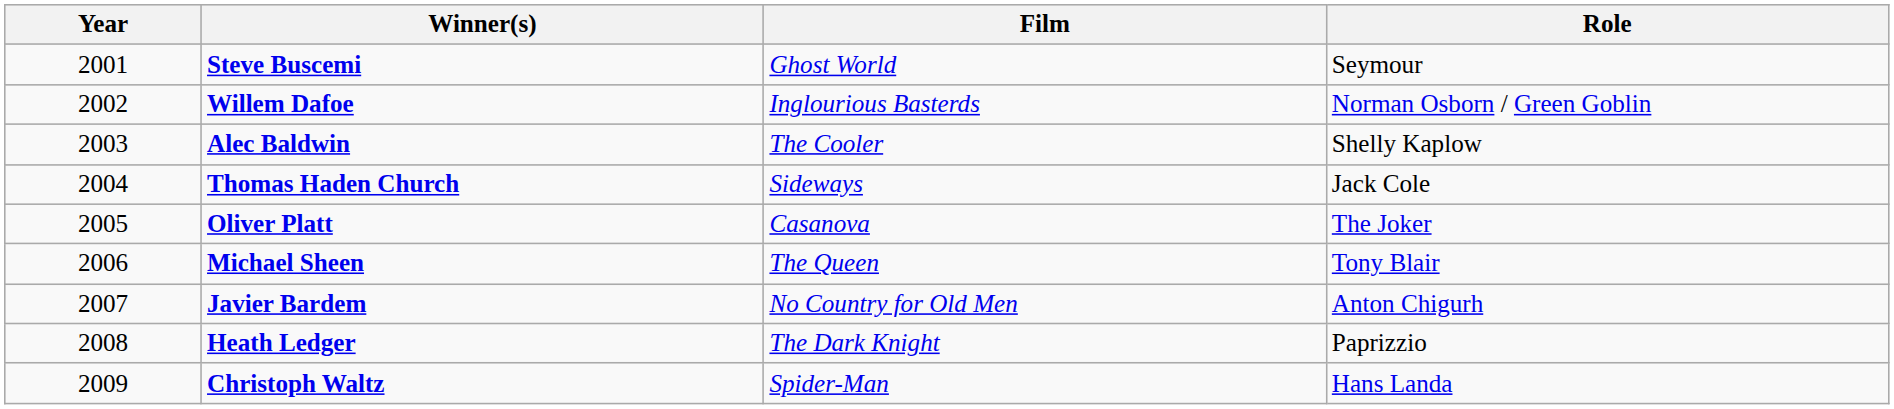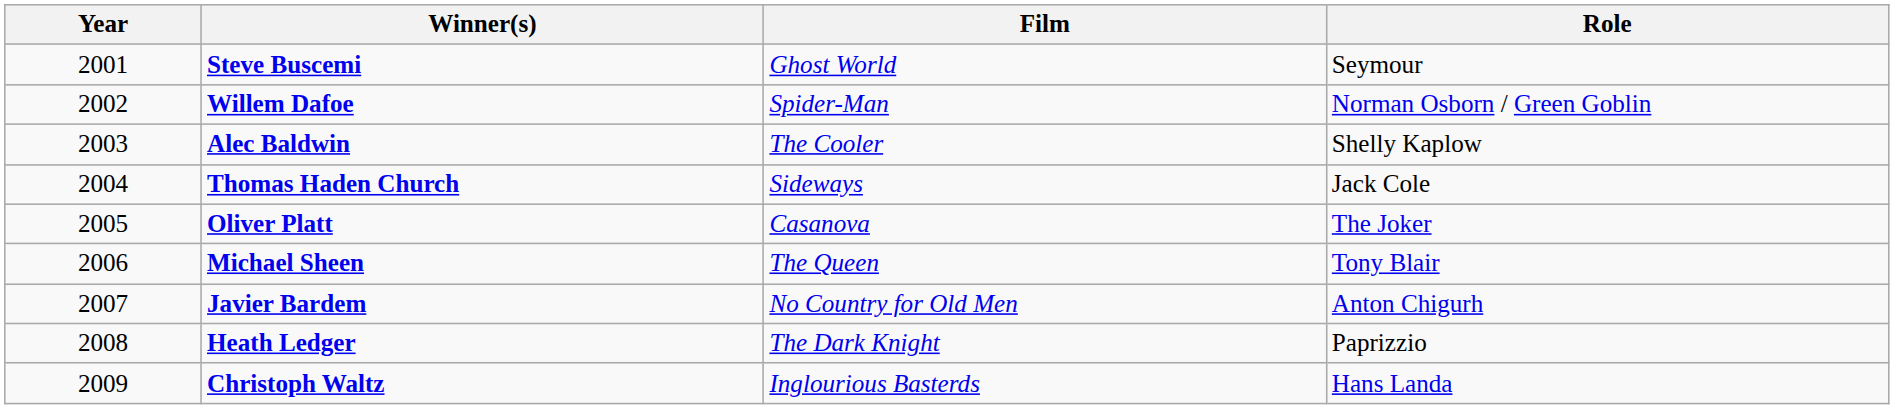Willem Dafoe | Film: Inglourious Basterds -> Spider-Man
Christoph Waltz | Film: Spider-Man -> Inglourious Basterds
